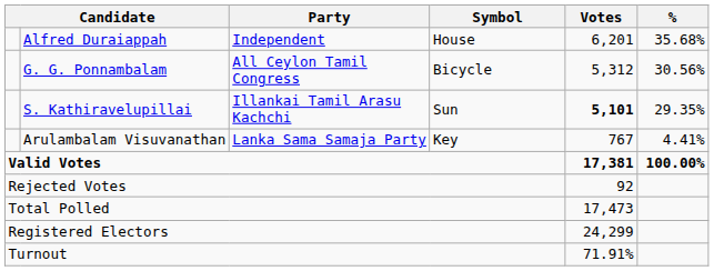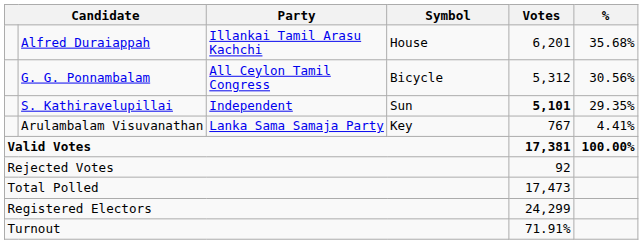Alfred Duraiappah | Party: Independent -> Illankai Tamil Arasu Kachchi
S. Kathiravelupillai | Party: Illankai Tamil Arasu Kachchi -> Independent
